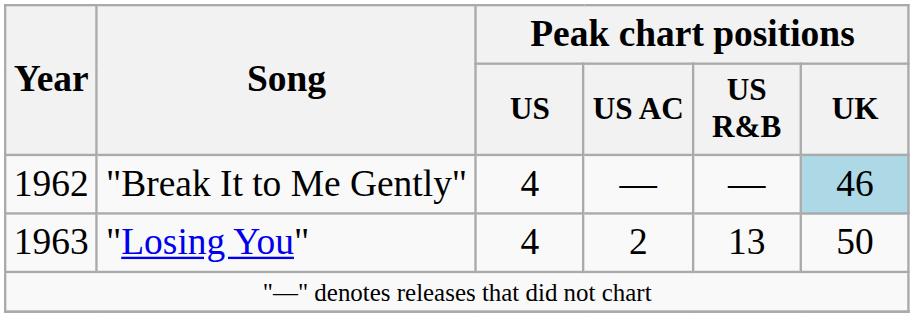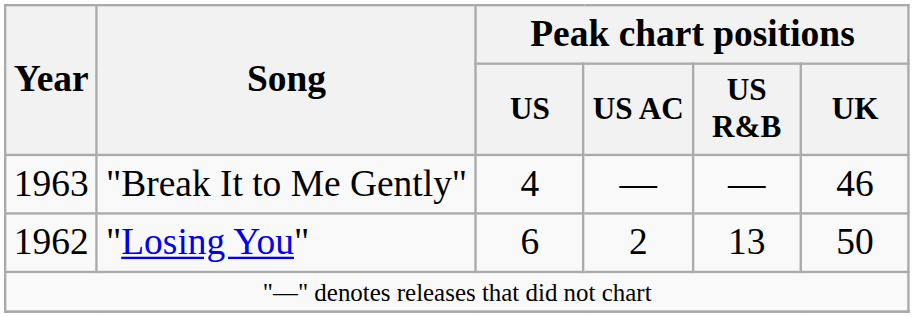"Break It to Me Gently" | Year: 1962 -> 1963
"Break It to Me Gently" | Peak chart positions / UK: lightblue background -> no background
"Losing You" | Year: 1963 -> 1962
"Losing You" | Peak chart positions / US: 4 -> 6
